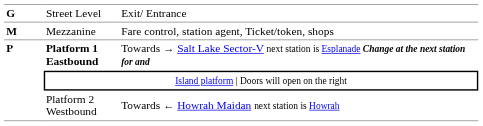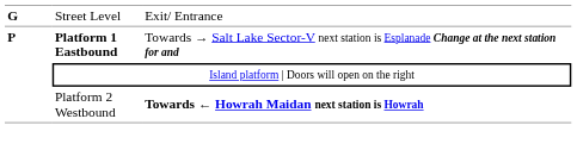- row: M | Mezzanine | Fare control, station agent, Ticket/token, shops
Platform 2 Westbound | column 3: normal -> bold
